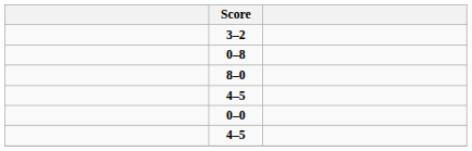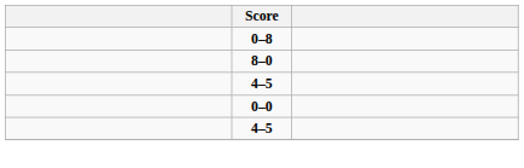- row: 3–2
